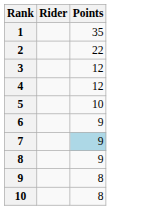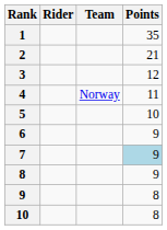+ column: Team | Norway
2 | Points: 22 -> 21
4 | Points: 12 -> 11
